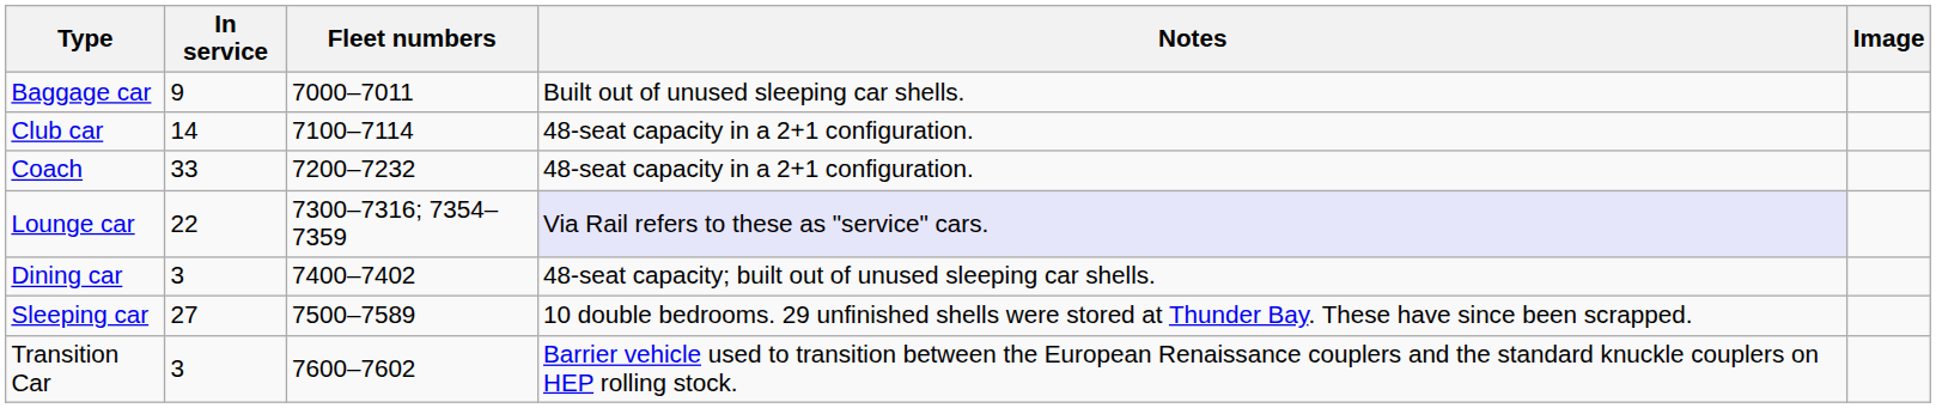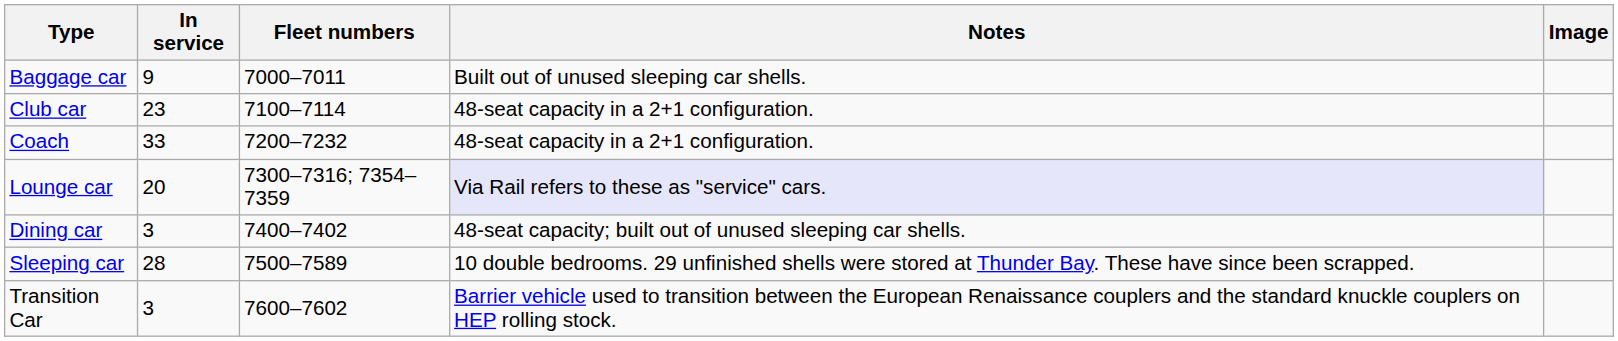Club car | In service: 14 -> 23
Lounge car | In service: 22 -> 20
Sleeping car | In service: 27 -> 28
